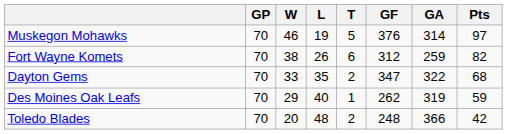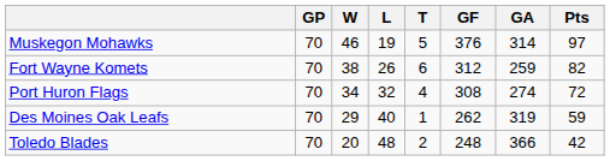+ row: Port Huron Flags | 70 | 34 | 32 | 4 | 308 | 274 | 72
- row: Dayton Gems | 70 | 33 | 35 | 2 | 347 | 322 | 68
